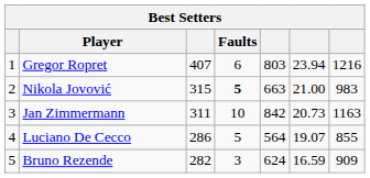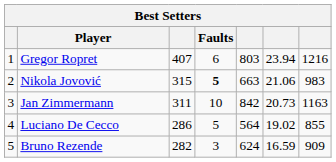Nikola Jovović | column 6: 21.00 -> 21.06
Luciano De Cecco | column 6: 19.07 -> 19.02
